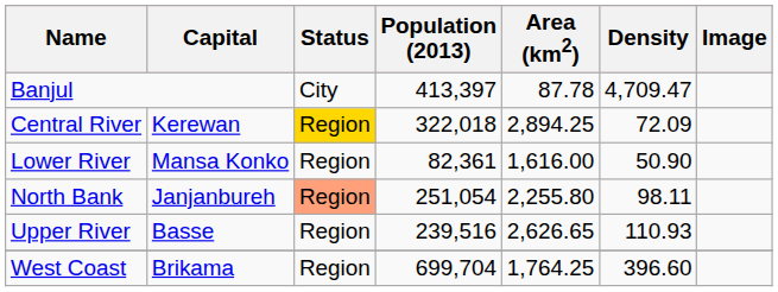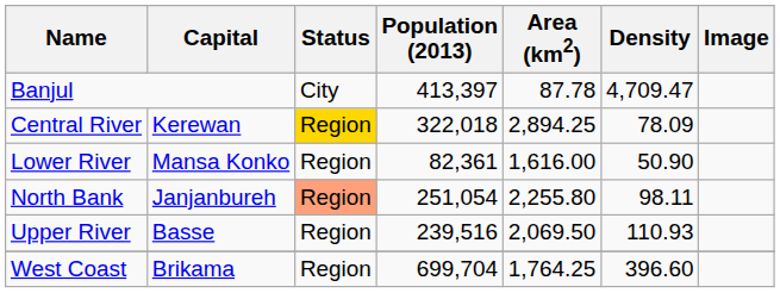Central River | Density: 72.09 -> 78.09
Upper River | Area (km2): 2,626.65 -> 2,069.50
